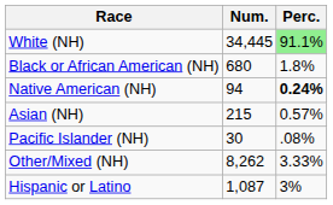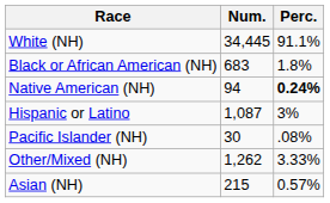White (NH) | Perc.: lightgreen background -> no background
Black or African American (NH) | Num.: 680 -> 683
rows swapped: Asian (NH) <-> Hispanic or Latino
Other/Mixed (NH) | Num.: 8,262 -> 1,262
